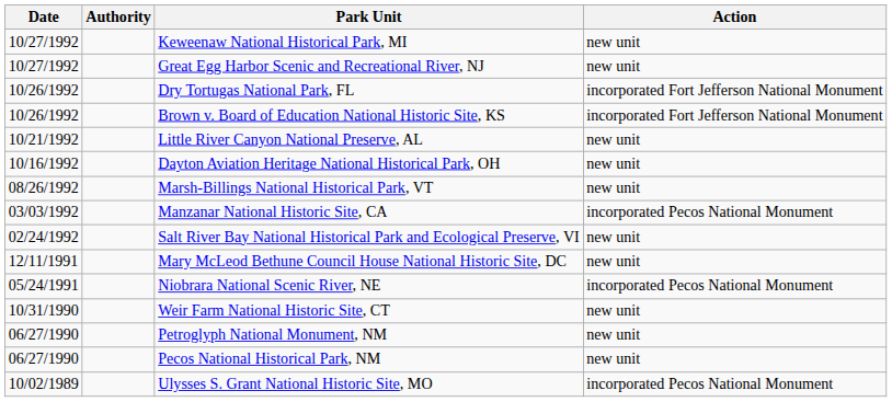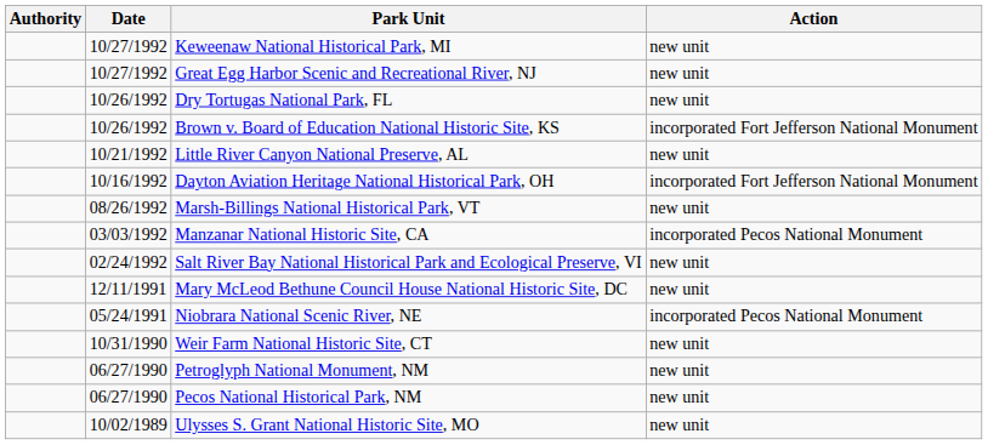columns swapped: Date <-> Authority
Dry Tortugas National Park, FL | Action: incorporated Fort Jefferson National Monument -> new unit
Dayton Aviation Heritage National Historical Park, OH | Action: new unit -> incorporated Fort Jefferson National Monument
Ulysses S. Grant National Historic Site, MO | Action: incorporated Pecos National Monument -> new unit
